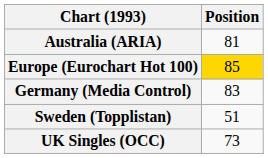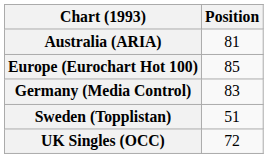Europe (Eurochart Hot 100) | Position: gold background -> no background
UK Singles (OCC) | Position: 73 -> 72
